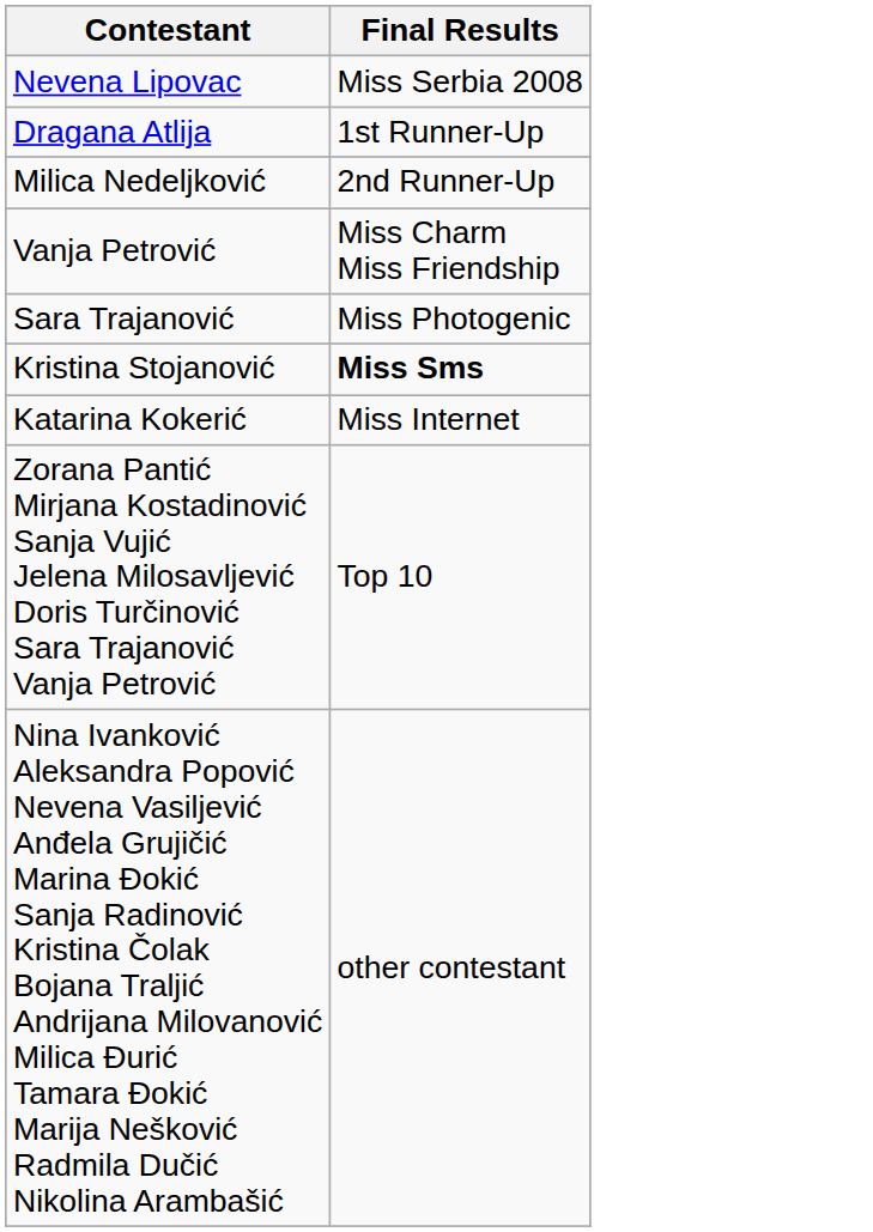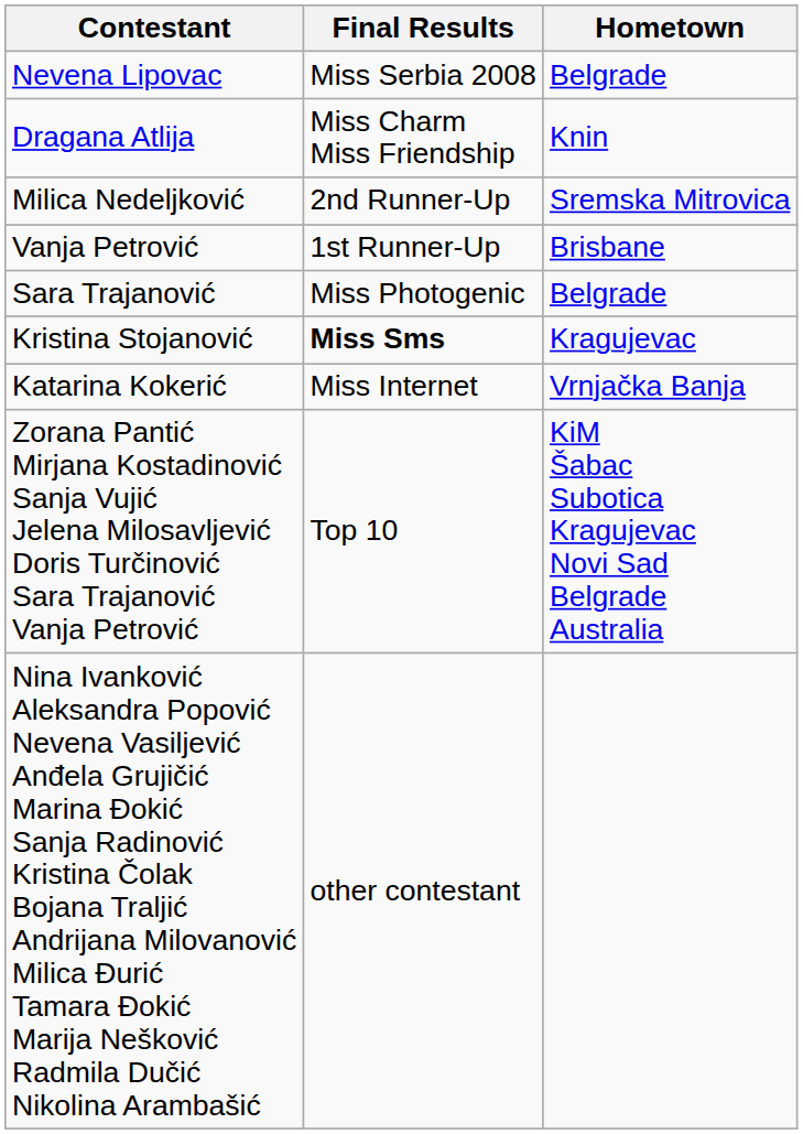+ column: Hometown | Belgrade | Knin | Sremska Mitrovica | Brisbane | Belgrade | Kragujevac | Vrnjačka Banja | KiM Šabac Subotica Kragujevac Novi Sad Belgrade Australia
Dragana Atlija | Final Results: 1st Runner-Up -> Miss Charm Miss Friendship
Vanja Petrović | Final Results: Miss Charm Miss Friendship -> 1st Runner-Up
